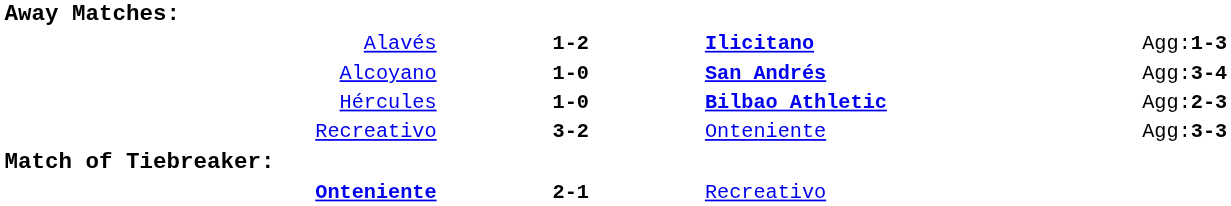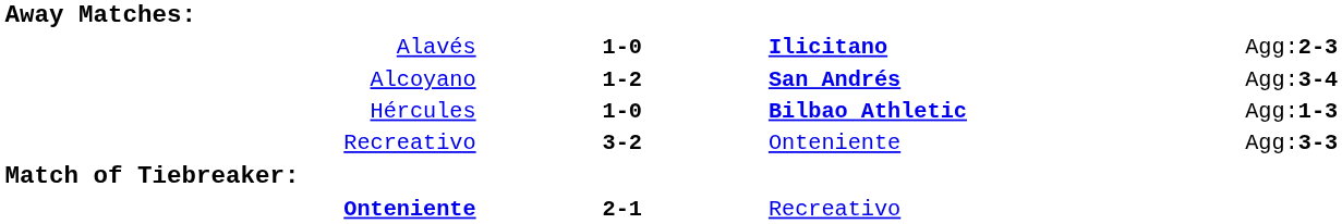Alavés | column 2: 1-2 -> 1-0
Alavés | column 4: Agg:1-3 -> Agg:2-3
Alcoyano | column 2: 1-0 -> 1-2
Hércules | column 4: Agg:2-3 -> Agg:1-3
